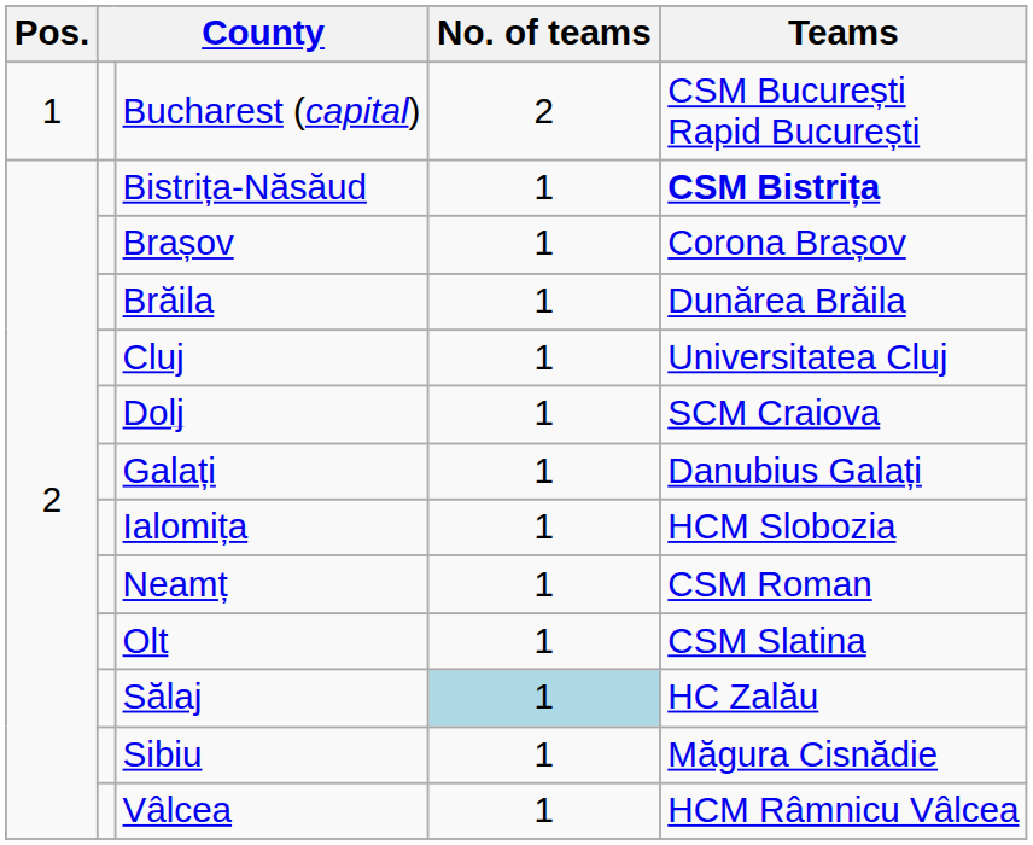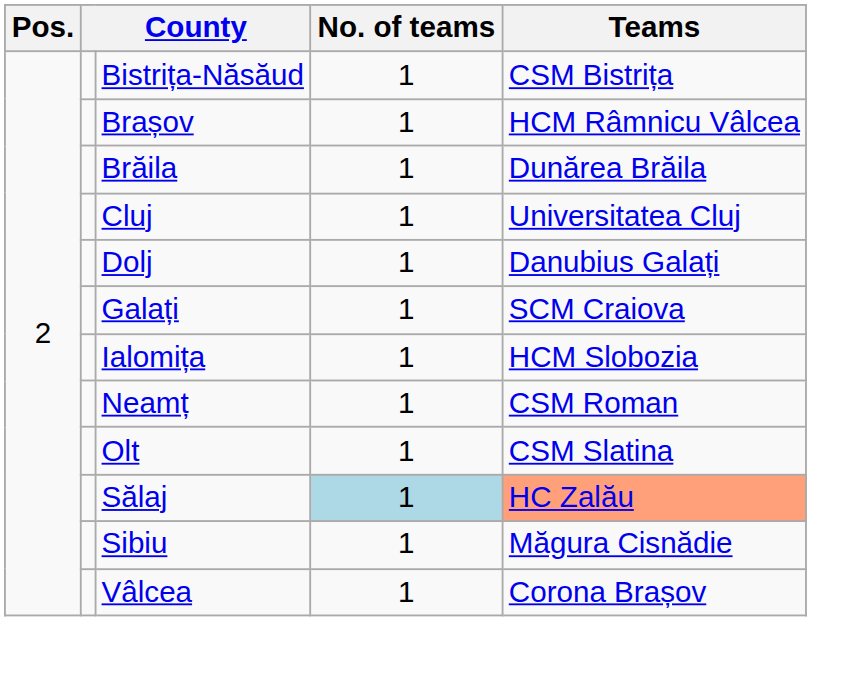- row: 1 | Bucharest (capital) | 2 | CSM București Rapid București
Bistrița-Năsăud | Teams: bold -> normal
Brașov | Teams: Corona Brașov -> HCM Râmnicu Vâlcea
Dolj | Teams: SCM Craiova -> Danubius Galați
Galați | Teams: Danubius Galați -> SCM Craiova
Sălaj | Teams: no background -> lightsalmon background
Vâlcea | Teams: HCM Râmnicu Vâlcea -> Corona Brașov
